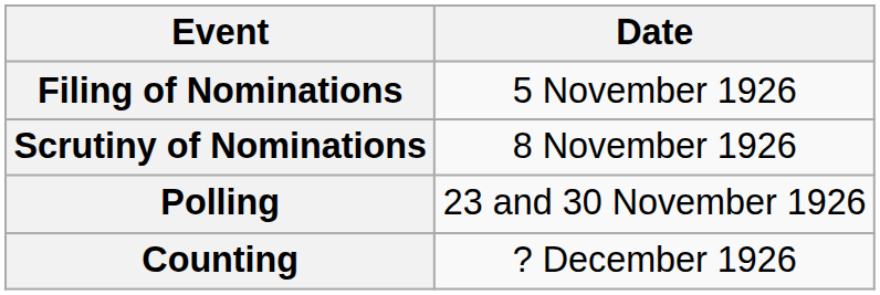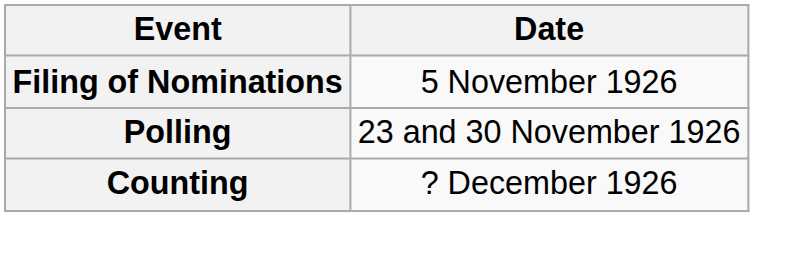- row: Scrutiny of Nominations | 8 November 1926
